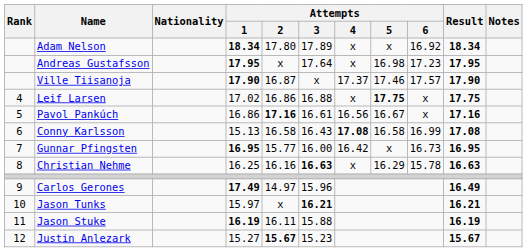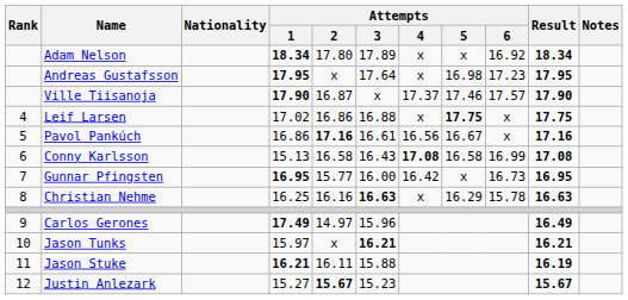Jason Stuke | Attempts / 1: 16.19 -> 16.21
